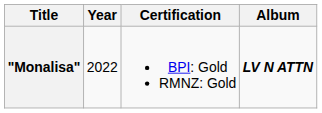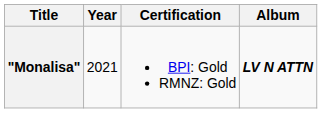"Monalisa" | Year: 2022 -> 2021
